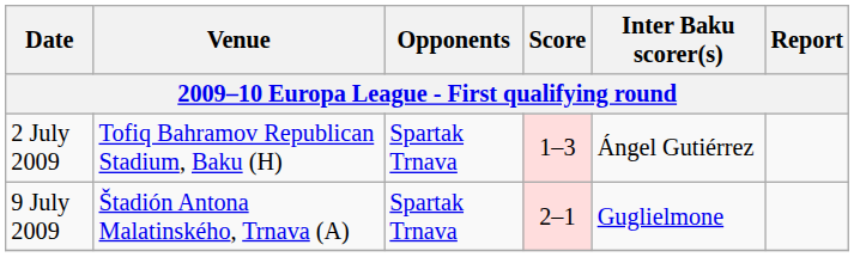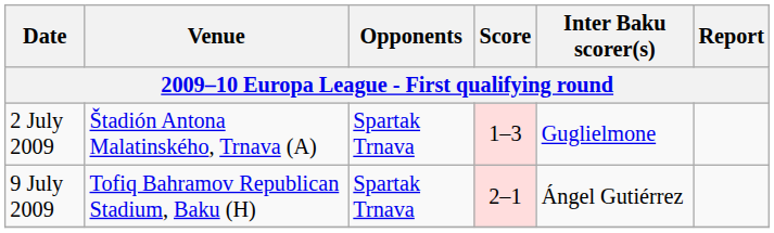2 July 2009 | Venue: Tofiq Bahramov Republican Stadium, Baku (H) -> Štadión Antona Malatinského, Trnava (A)
2 July 2009 | Inter Baku scorer(s): Ángel Gutiérrez -> Guglielmone
9 July 2009 | Venue: Štadión Antona Malatinského, Trnava (A) -> Tofiq Bahramov Republican Stadium, Baku (H)
9 July 2009 | Inter Baku scorer(s): Guglielmone -> Ángel Gutiérrez
